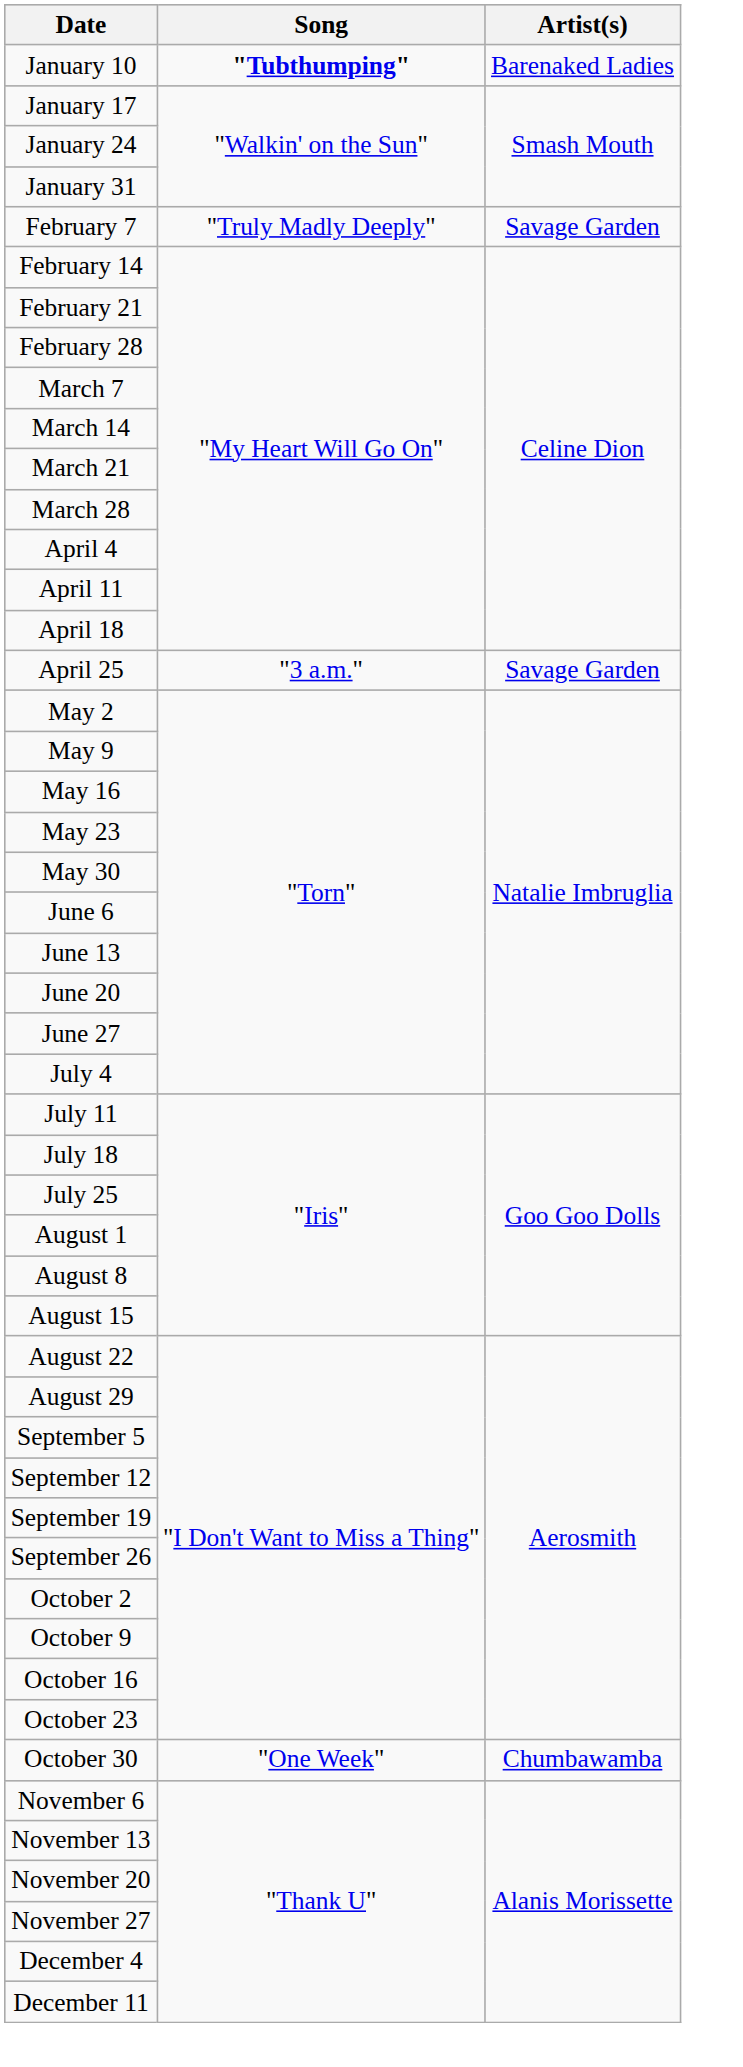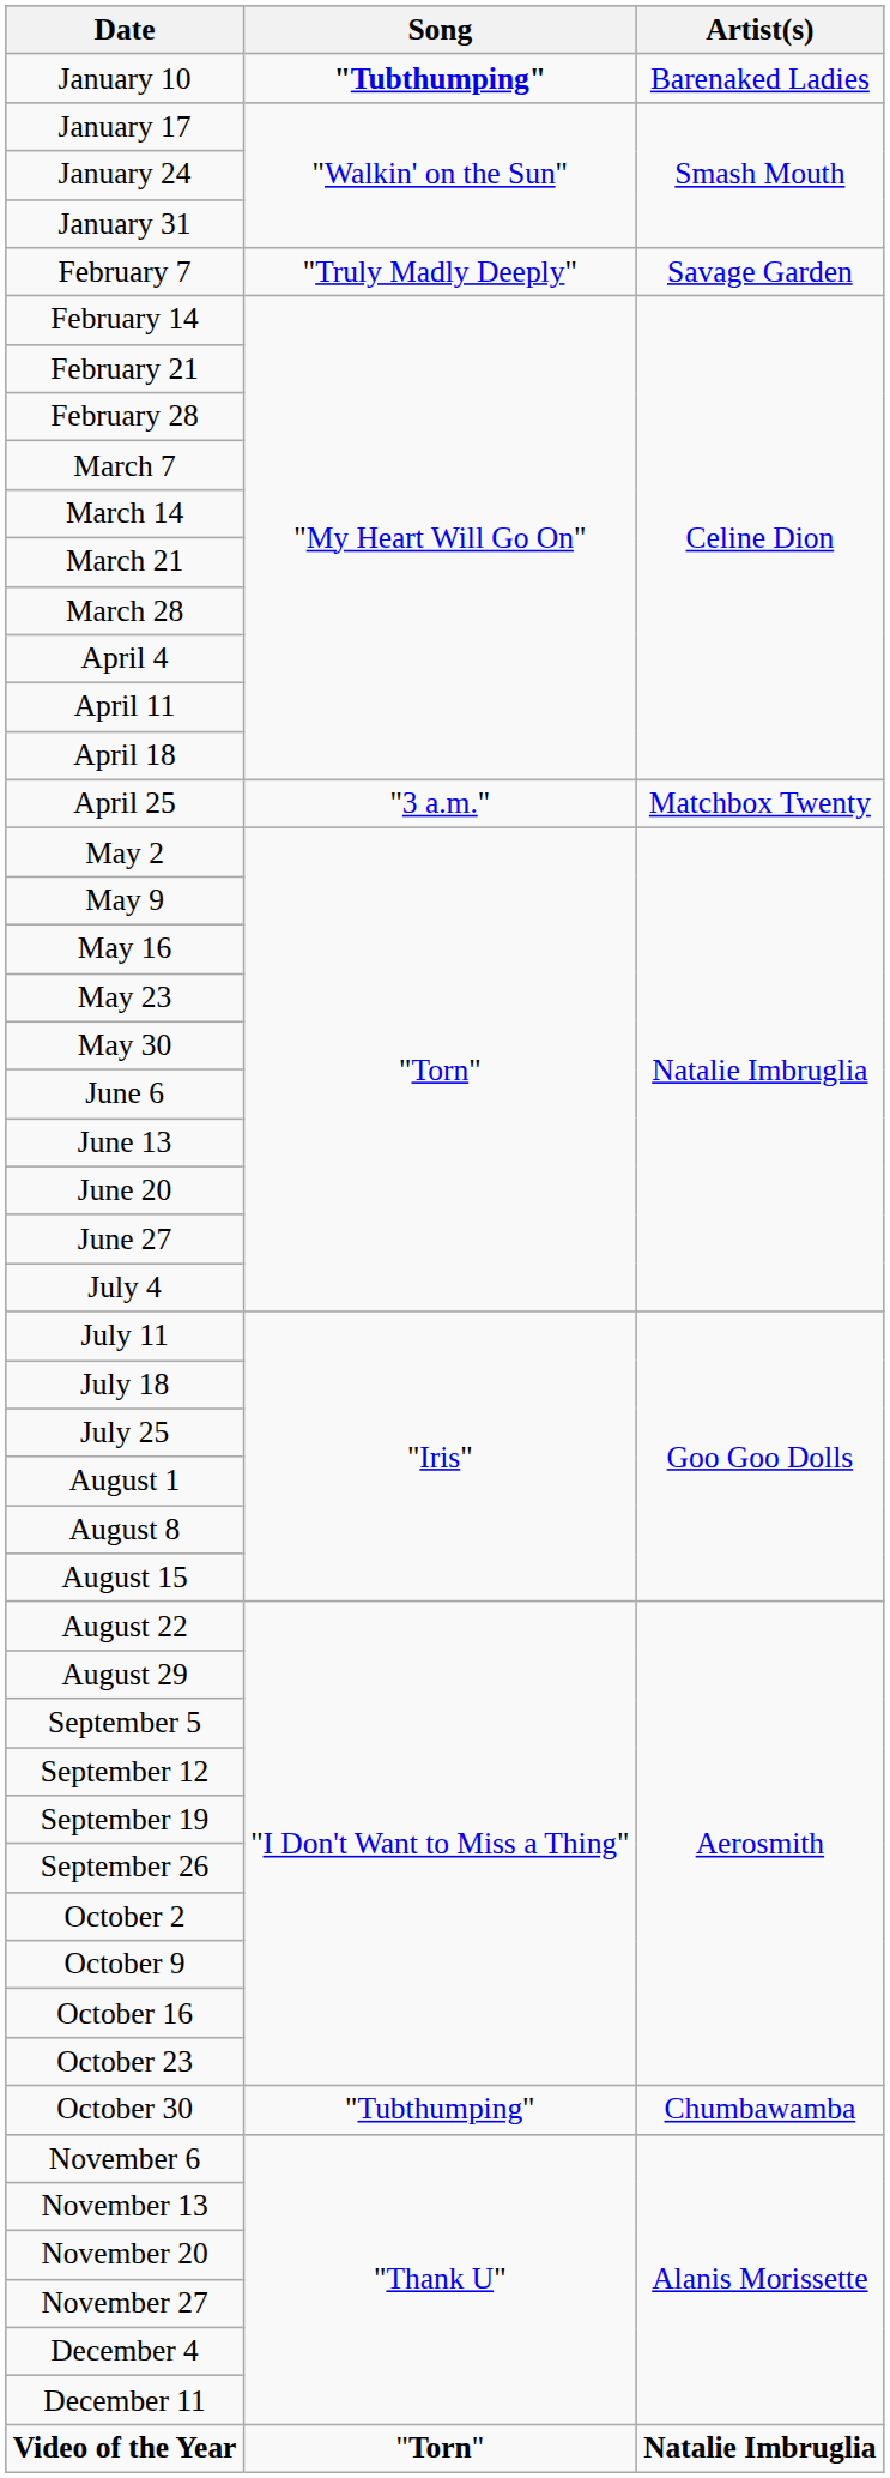April 25 | Artist(s): Savage Garden -> Matchbox Twenty
October 30 | Song: "One Week" -> "Tubthumping"
+ row: Video of the Year | "Torn" | Natalie Imbruglia
